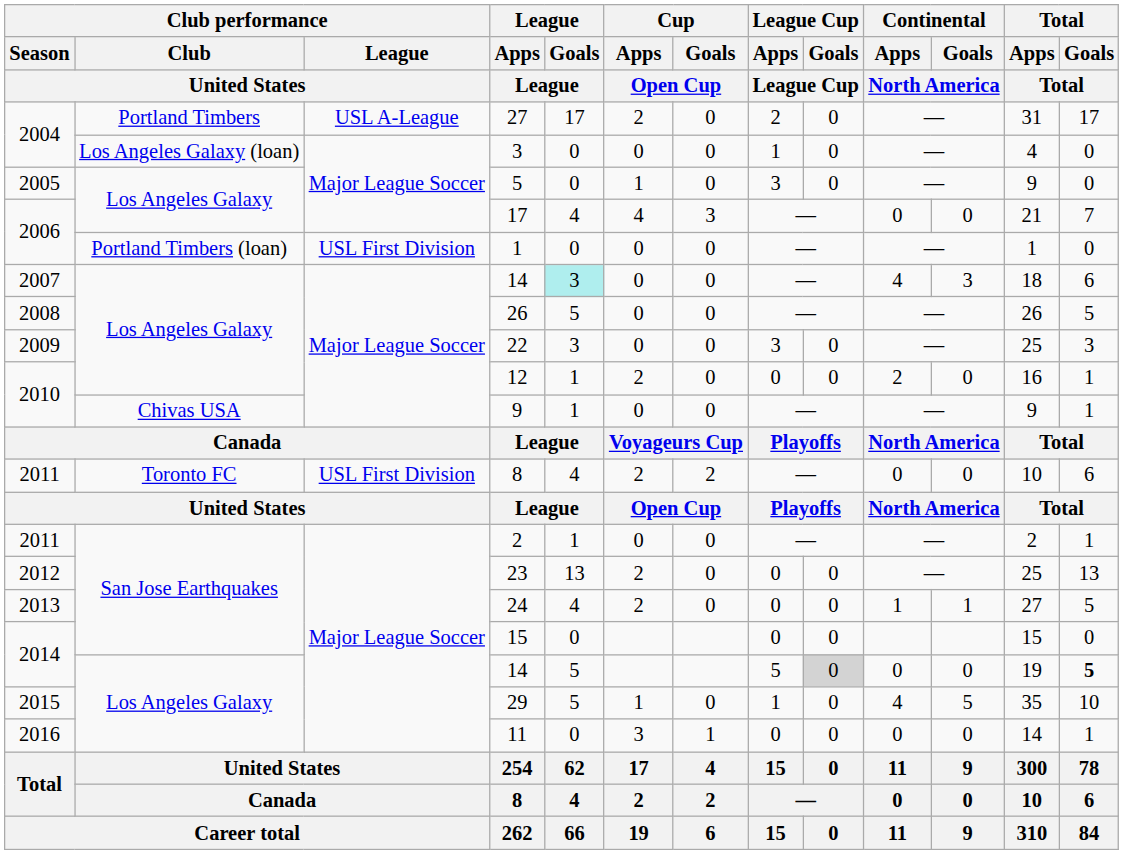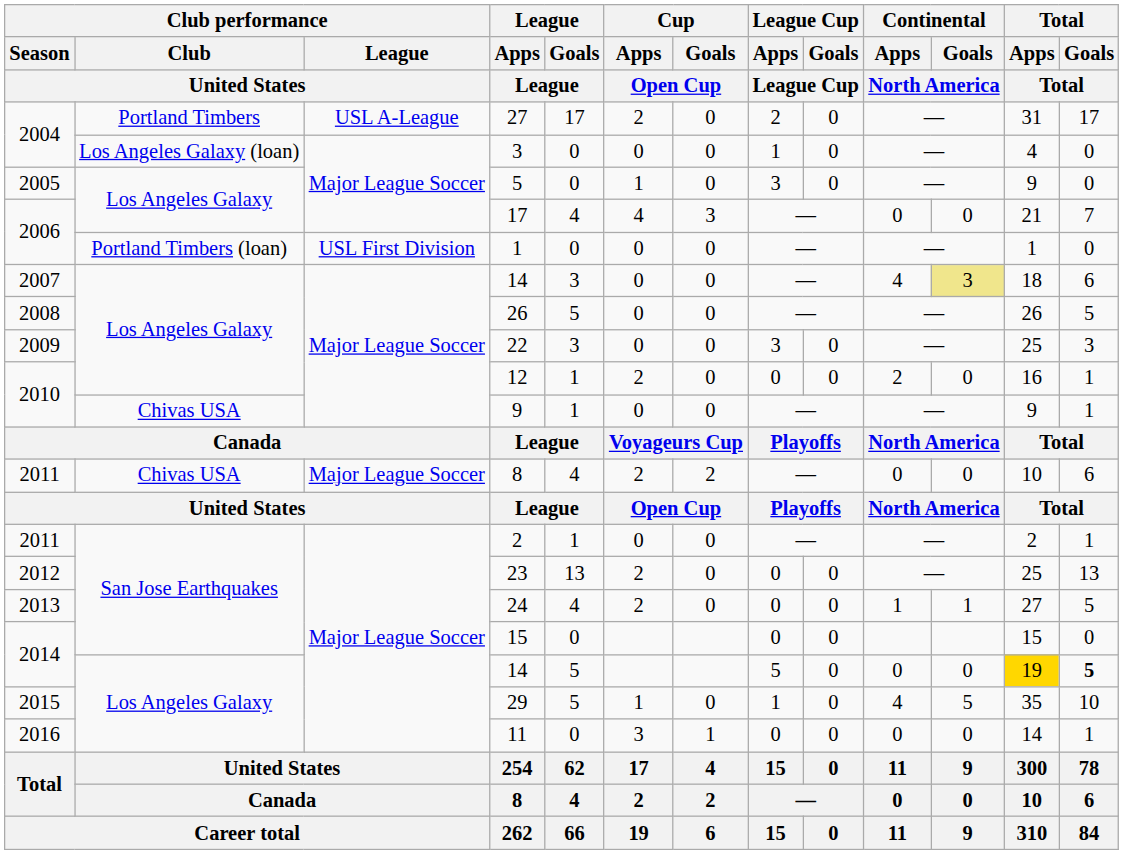2007 / 14 | League / Goals / League: paleturquoise background -> no background
2007 / 14 | Continental / Goals / North America: no background -> khaki background
2011 / 8 | Club performance / Club / United States: Toronto FC -> Chivas USA
2011 / 8 | Club performance / League / United States: USL First Division -> Major League Soccer
2014 / 14 | League Cup / Goals / League Cup: lightgrey background -> no background
2014 / 14 | Total / Apps / Total: no background -> gold background
